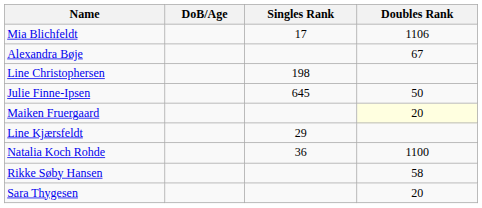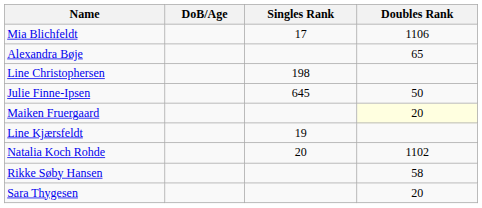Alexandra Bøje | Doubles Rank: 67 -> 65
Line Kjærsfeldt | Singles Rank: 29 -> 19
Natalia Koch Rohde | Singles Rank: 36 -> 20
Natalia Koch Rohde | Doubles Rank: 1100 -> 1102
